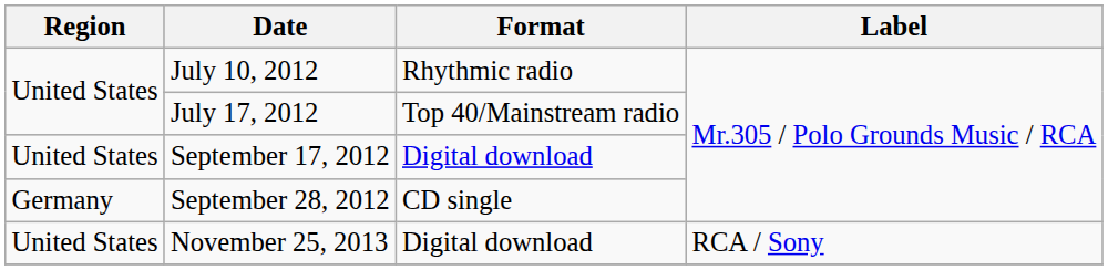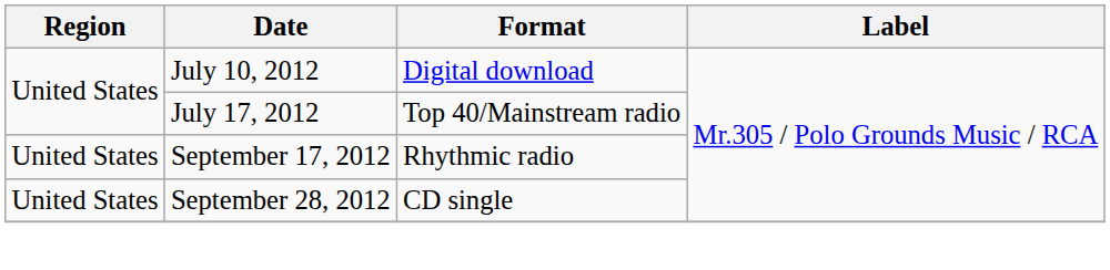July 10, 2012 | Format: Rhythmic radio -> Digital download
September 17, 2012 | Format: Digital download -> Rhythmic radio
September 28, 2012 | Region: Germany -> United States
- row: United States | November 25, 2013 | Digital download | RCA / Sony
